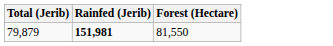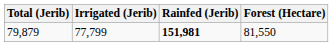+ column: Irrigated (Jerib) | 77,799
